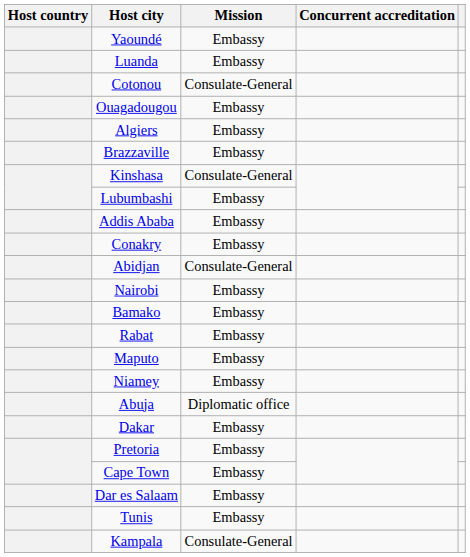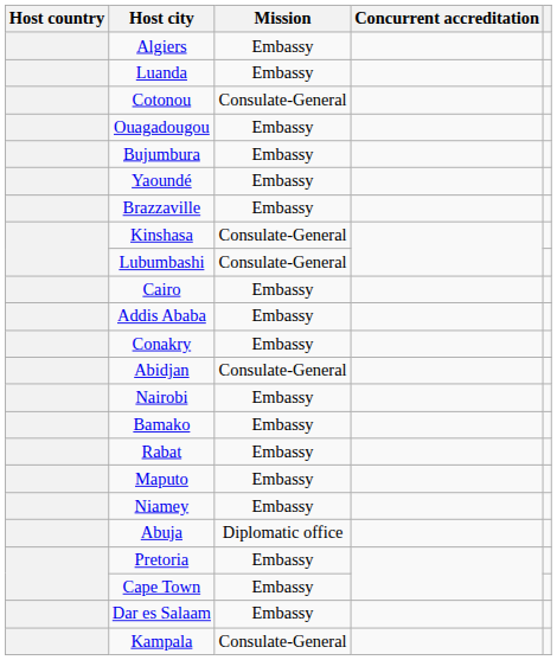rows swapped: Algiers <-> Yaoundé
+ row: Bujumbura | Embassy
Lubumbashi | Mission: Embassy -> Consulate-General
+ row: Cairo | Embassy
- row: Dakar | Embassy
- row: Tunis | Embassy
